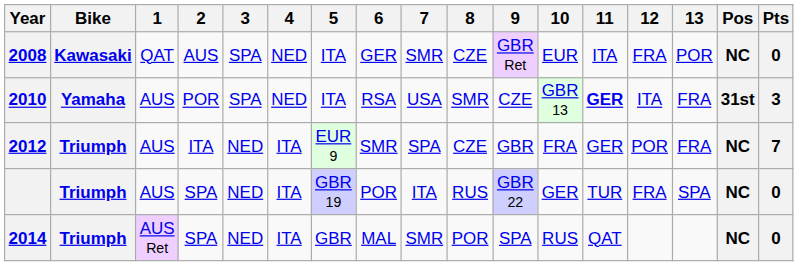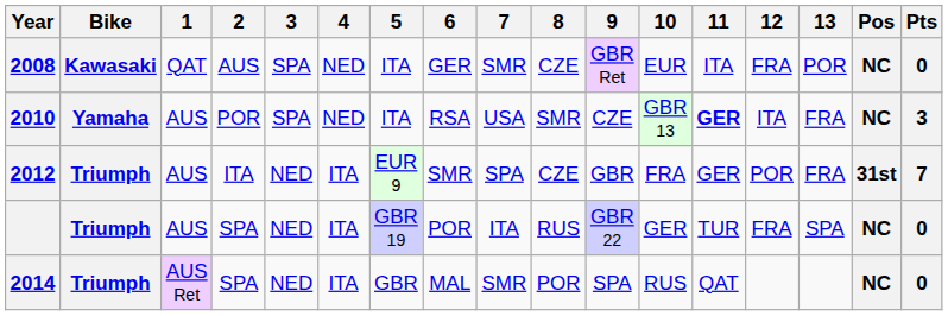2010 | Pos: 31st -> NC
2012 | Pos: NC -> 31st
